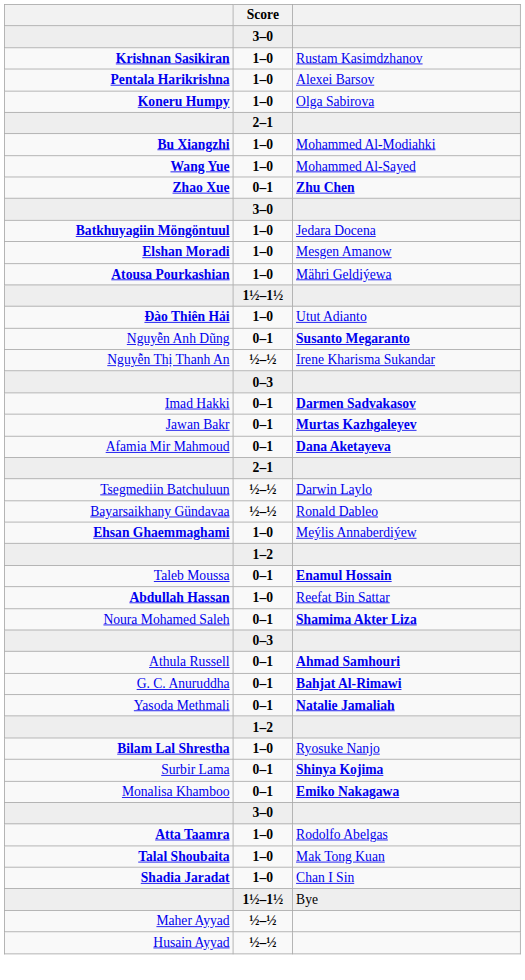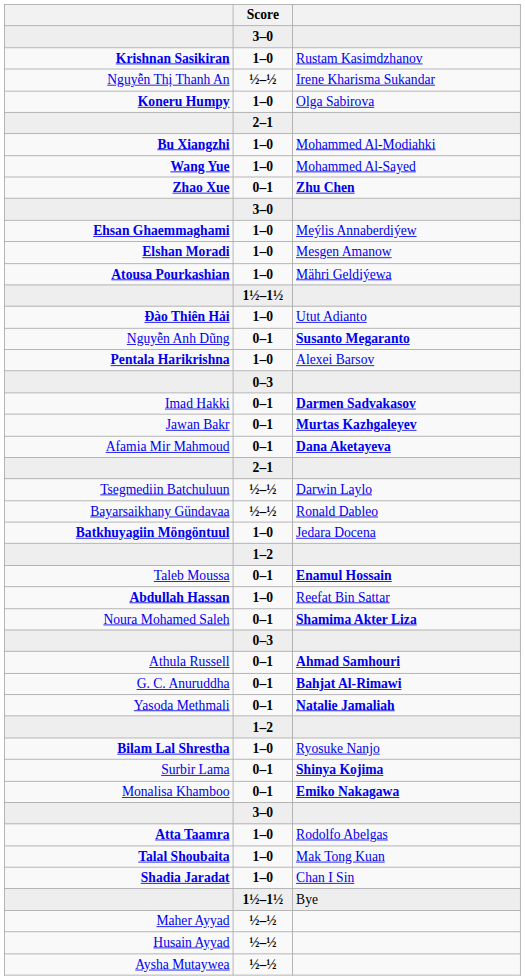rows swapped: Pentala Harikrishna <-> Nguyễn Thị Thanh An
rows swapped: Ehsan Ghaemmaghami <-> Batkhuyagiin Möngöntuul
+ row: Aysha Mutaywea | ½–½
